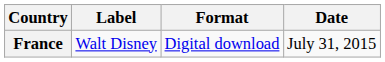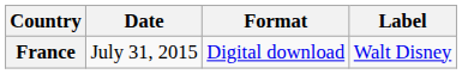columns swapped: Date <-> Label
